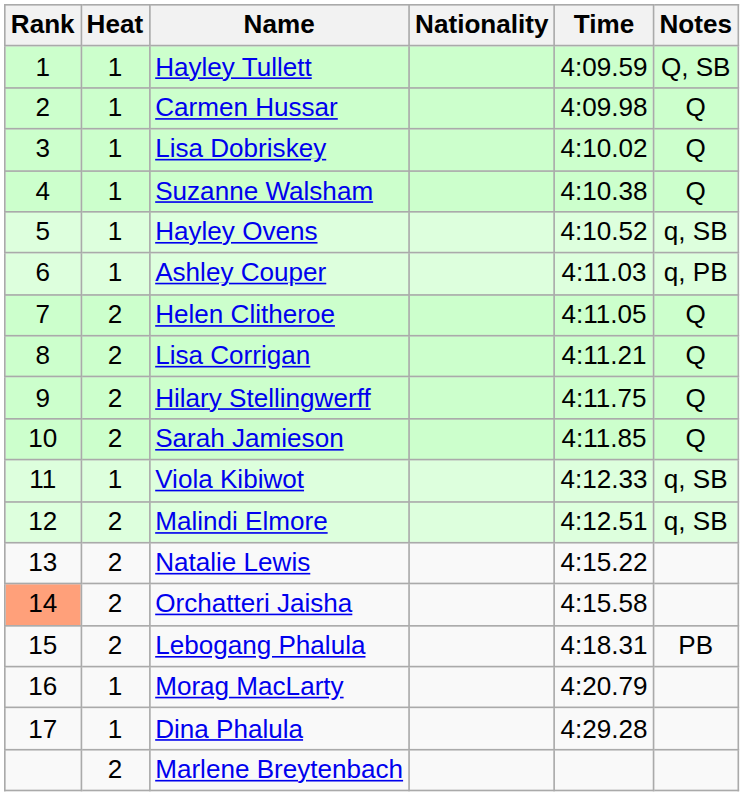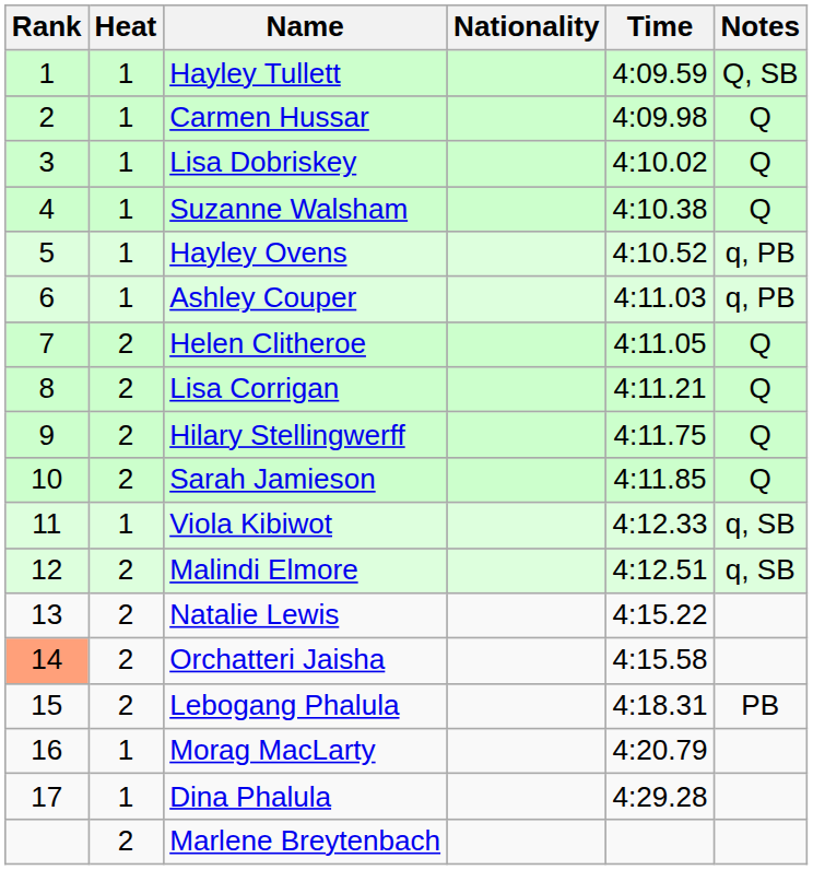Hayley Ovens | Notes: q, SB -> q, PB
